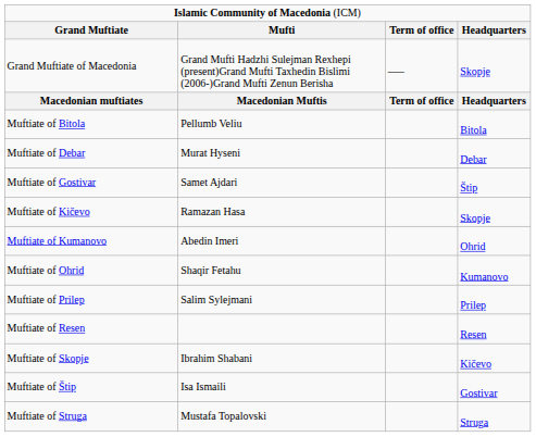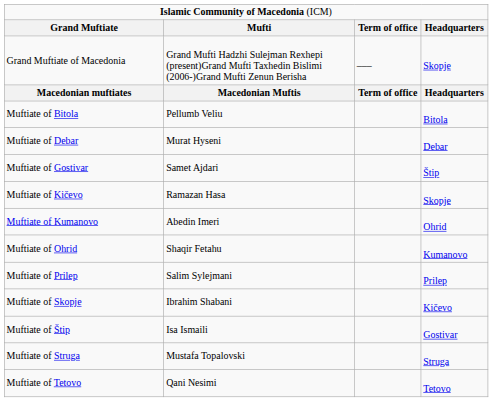- row: Muftiate of Resen | Resen
+ row: Muftiate of Tetovo | Qani Nesimi | Tetovo
